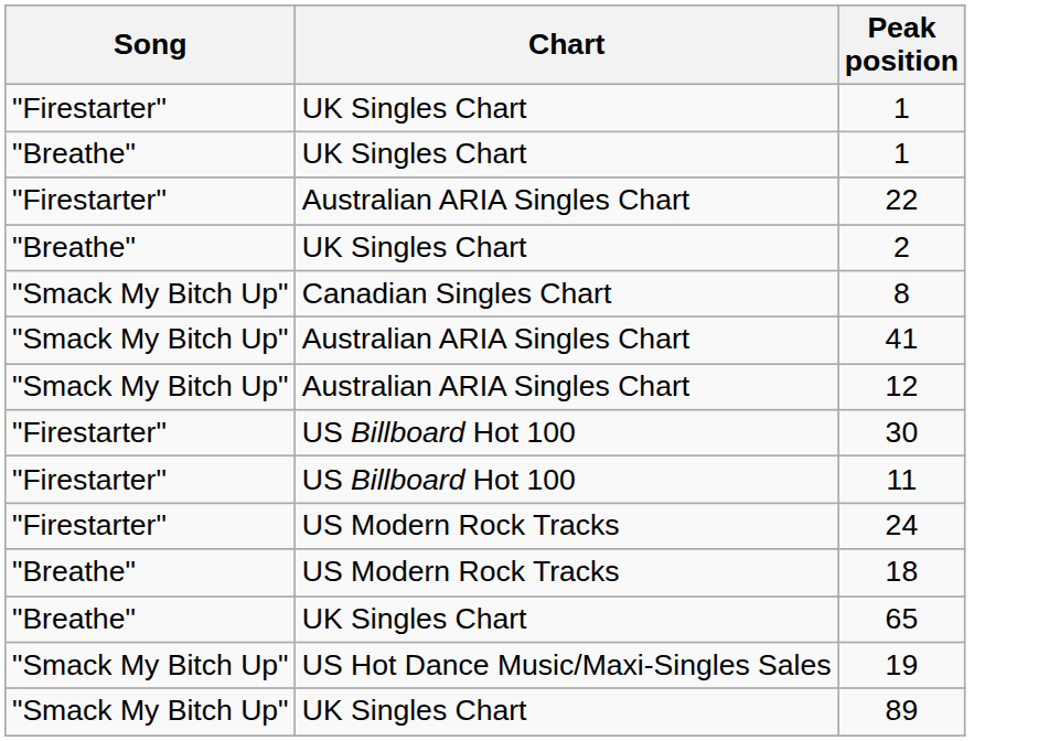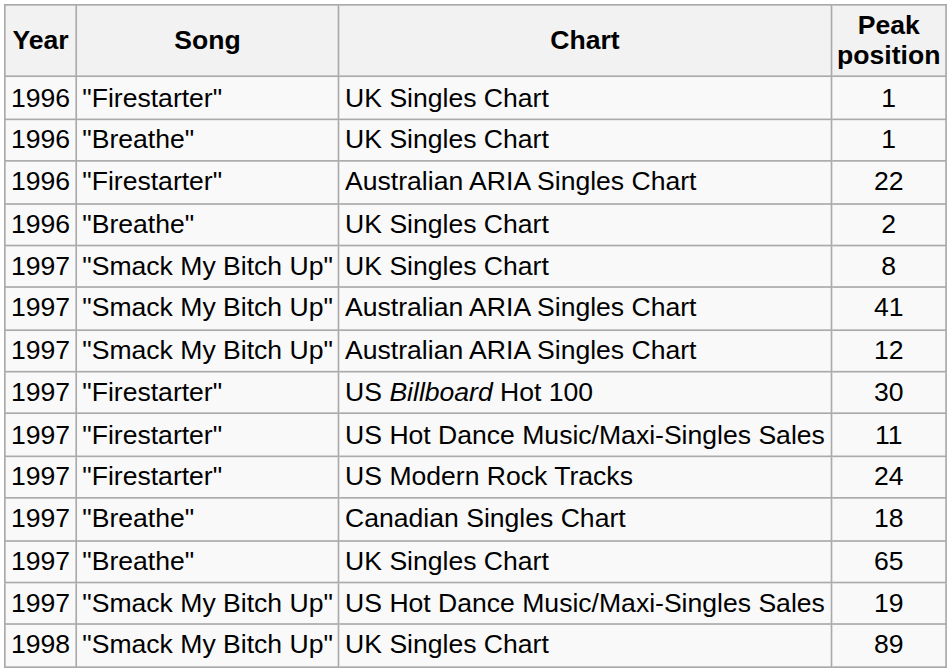+ column: Year | 1996 | 1996 | 1996 | 1996 | 1997 | 1997 | 1997 | 1997 | 1997 | 1997 | 1997 | 1997 | 1997 | 1998
8 | Chart: Canadian Singles Chart -> UK Singles Chart
11 | Chart: US Billboard Hot 100 -> US Hot Dance Music/Maxi-Singles Sales
18 | Chart: US Modern Rock Tracks -> Canadian Singles Chart
